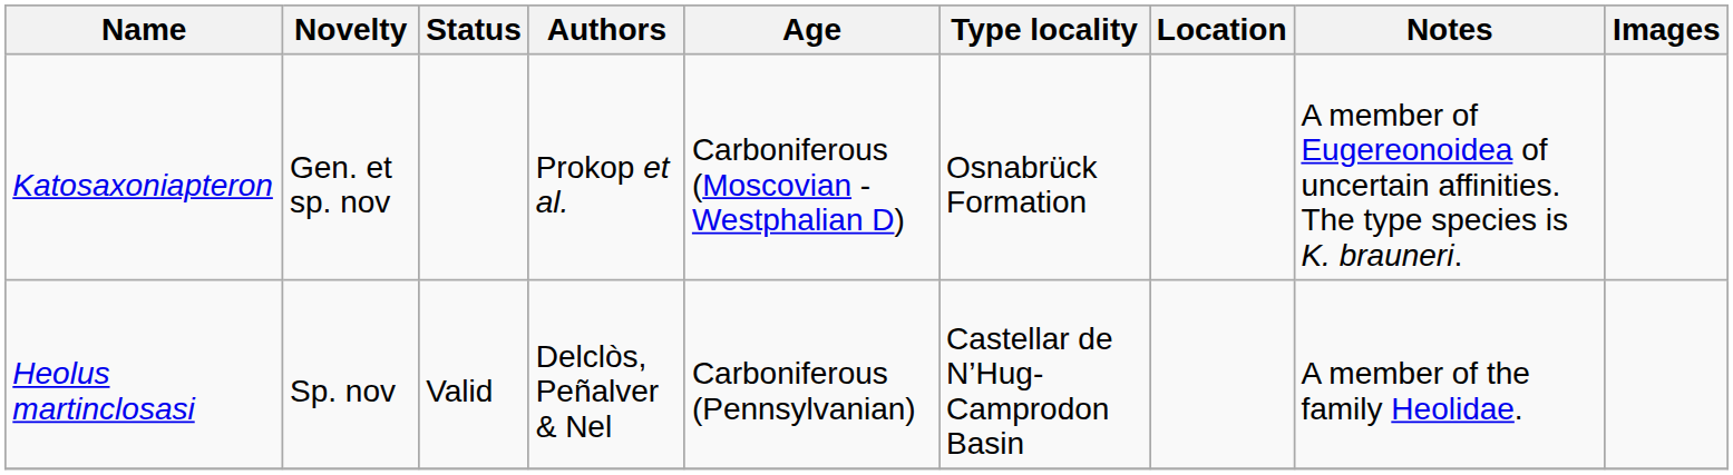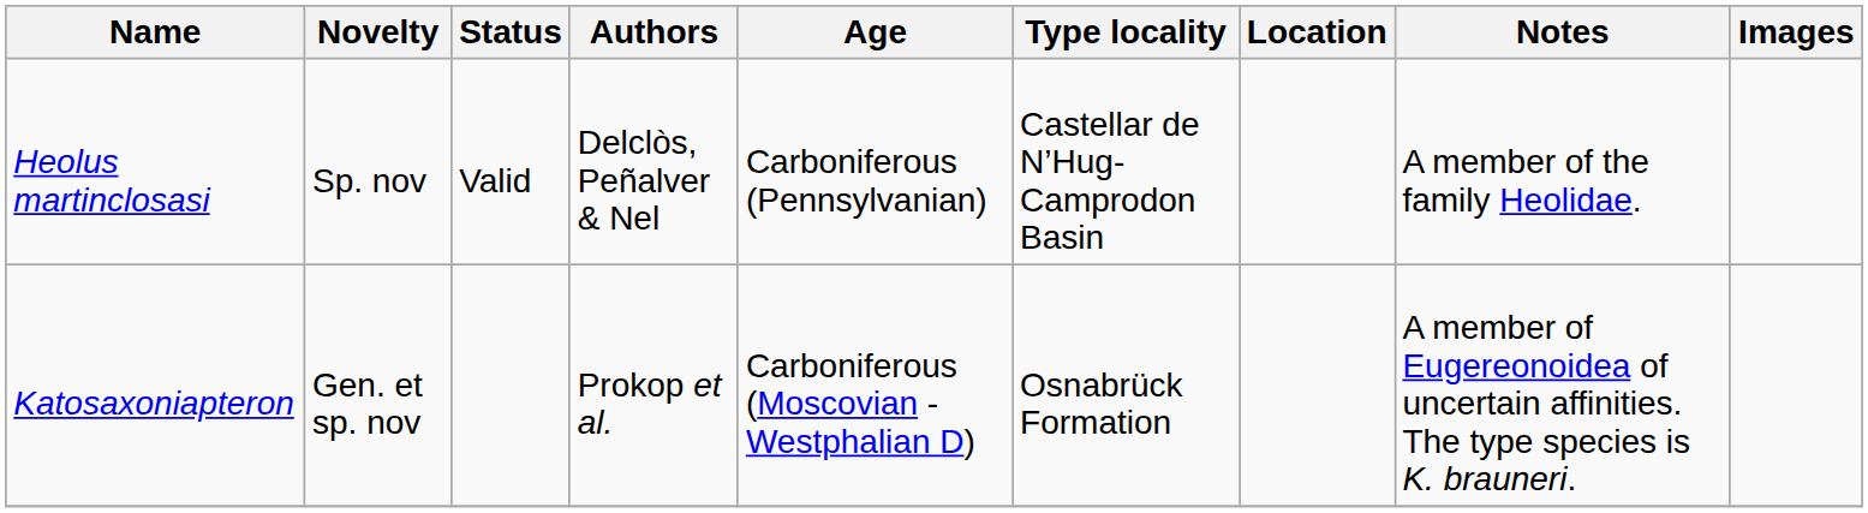rows swapped: Heolus martinclosasi <-> Katosaxoniapteron
